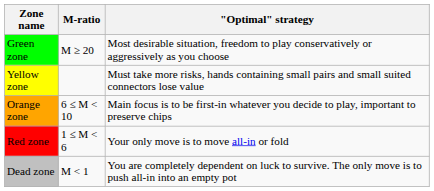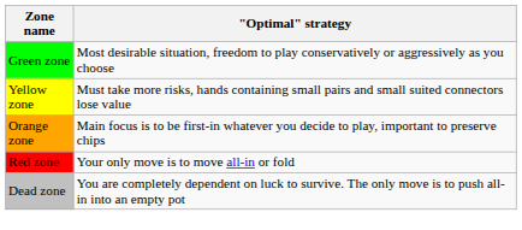- column: M-ratio | M ≥ 20 | 6 ≤ M < 10 | 1 ≤ M < 6 | M < 1
